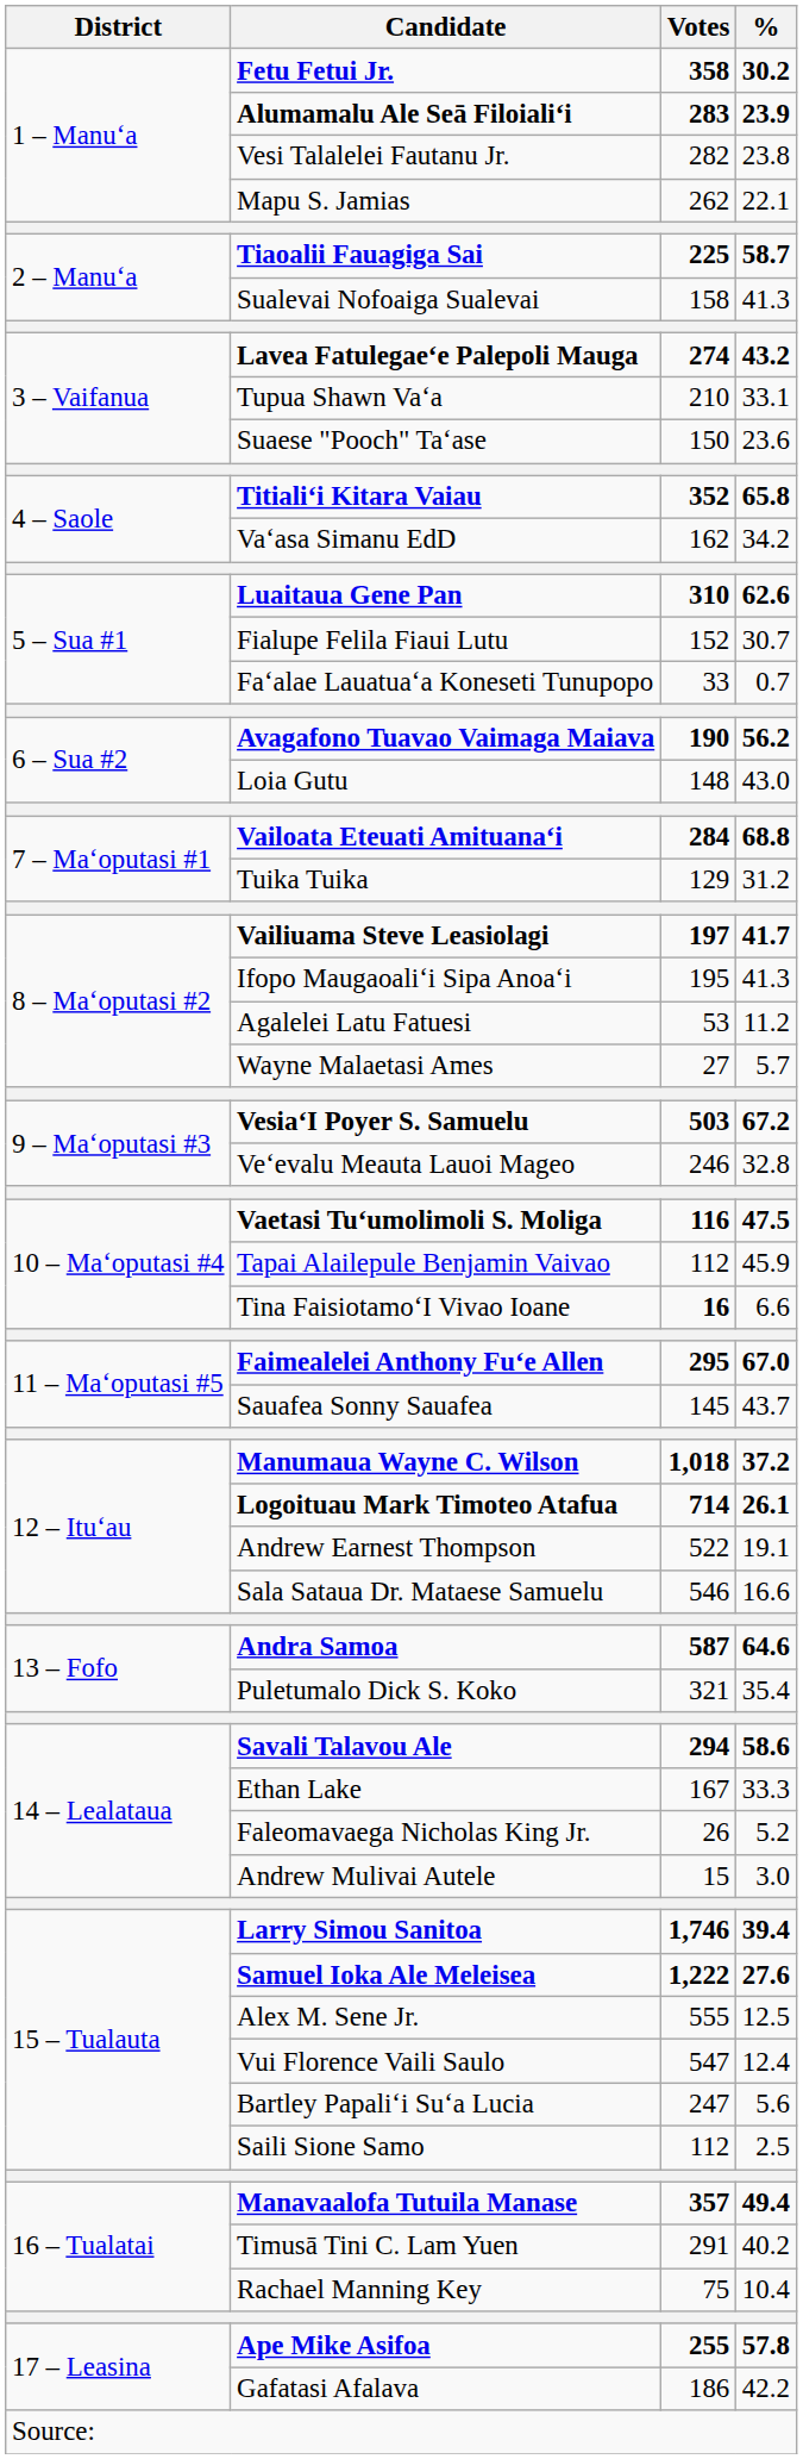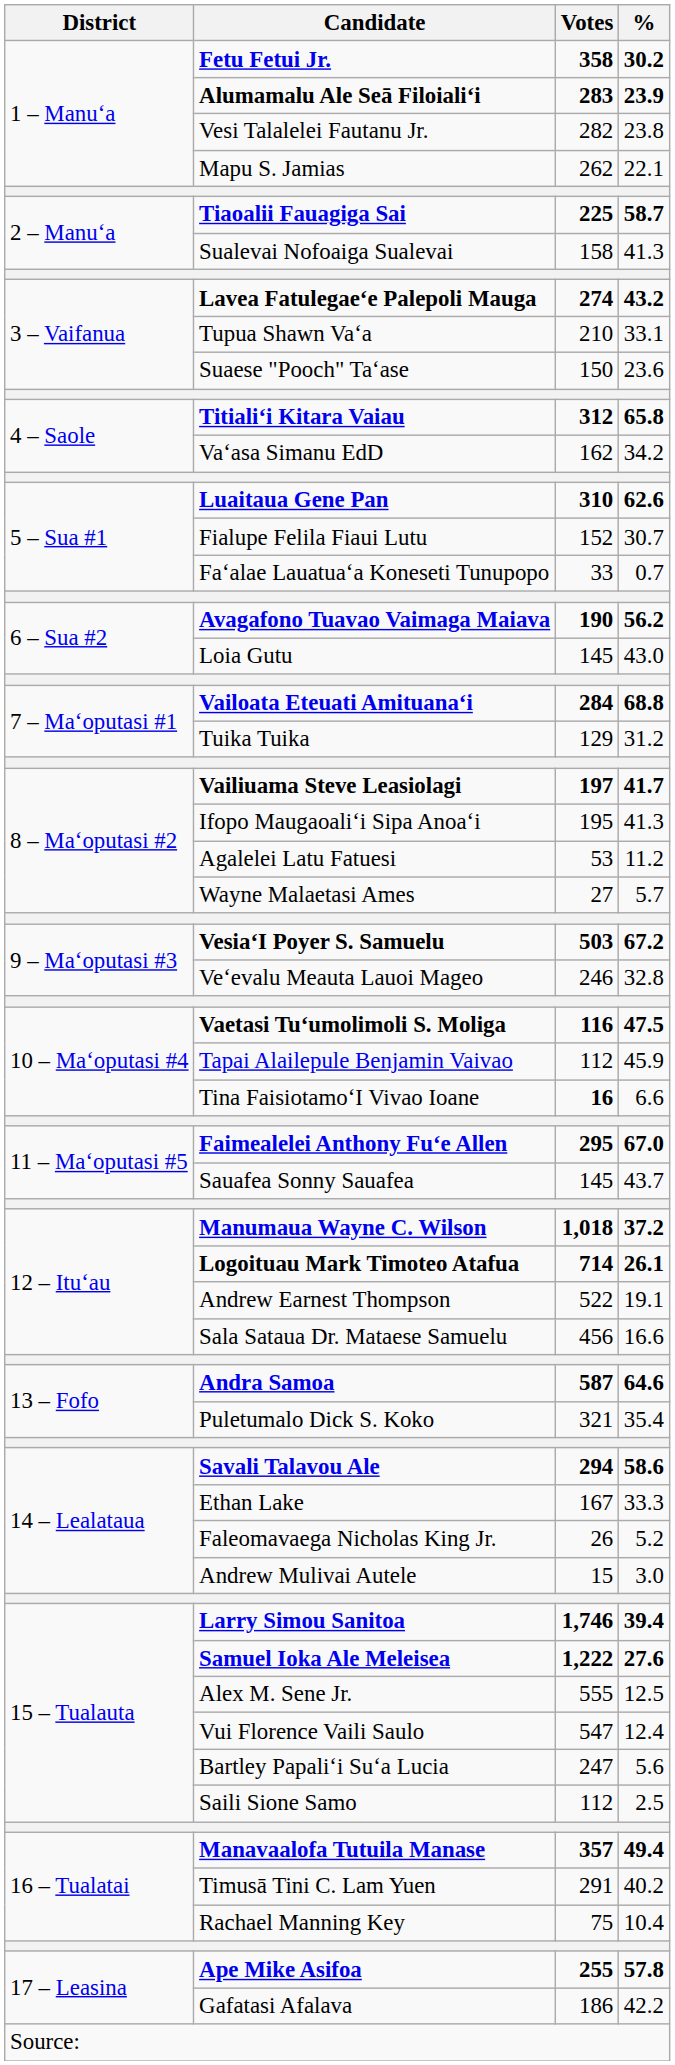Titialiʻi Kitara Vaiau | Votes: 352 -> 312
Loia Gutu | Votes: 148 -> 145
Sala Sataua Dr. Mataese Samuelu | Votes: 546 -> 456
